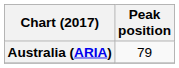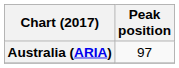Australia (ARIA) | Peak position: 79 -> 97
